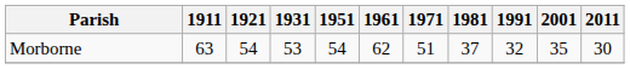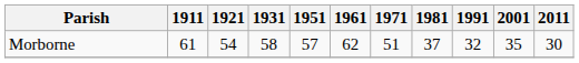Morborne | 1911: 63 -> 61
Morborne | 1931: 53 -> 58
Morborne | 1951: 54 -> 57
